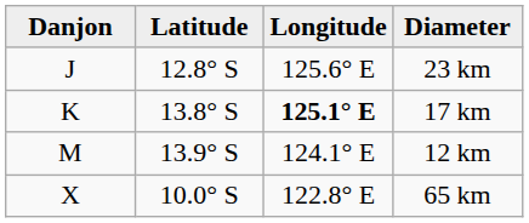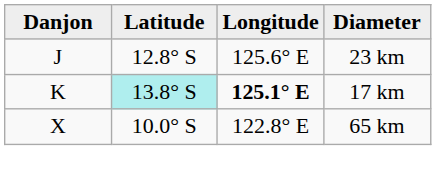17 km | Latitude: no background -> paleturquoise background
- row: M | 13.9° S | 124.1° E | 12 km
